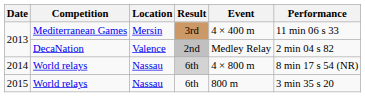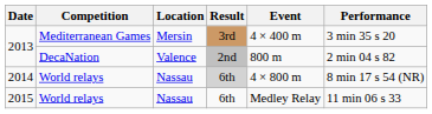2013 / Mediterranean Games | Performance: 11 min 06 s 33 -> 3 min 35 s 20
2013 / DecaNation | Event: Medley Relay -> 800 m
2015 | Event: 800 m -> Medley Relay
2015 | Performance: 3 min 35 s 20 -> 11 min 06 s 33
